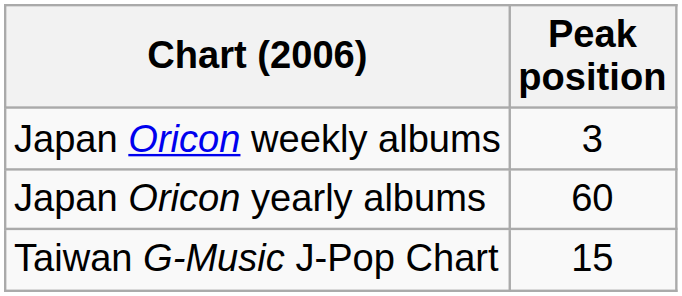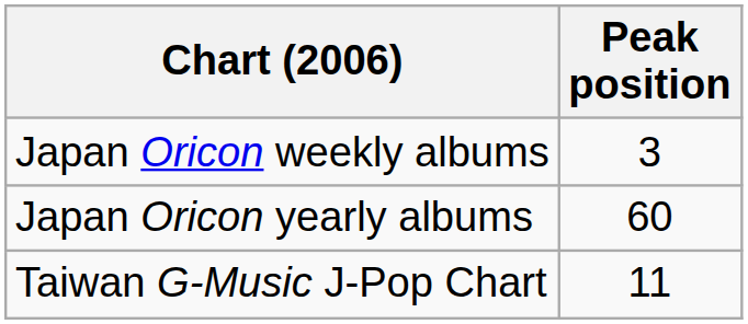Taiwan G-Music J-Pop Chart | Peak position: 15 -> 11
